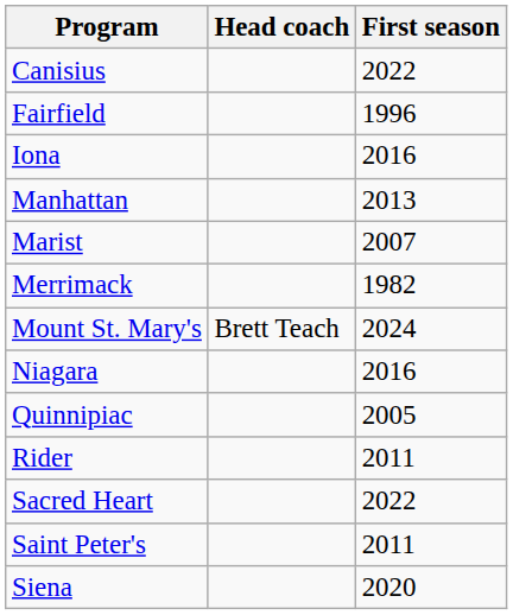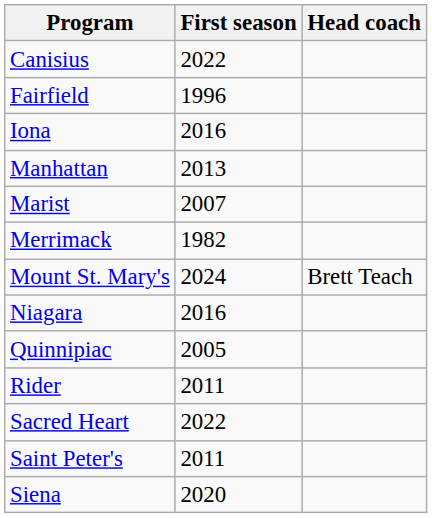columns swapped: Head coach <-> First season
